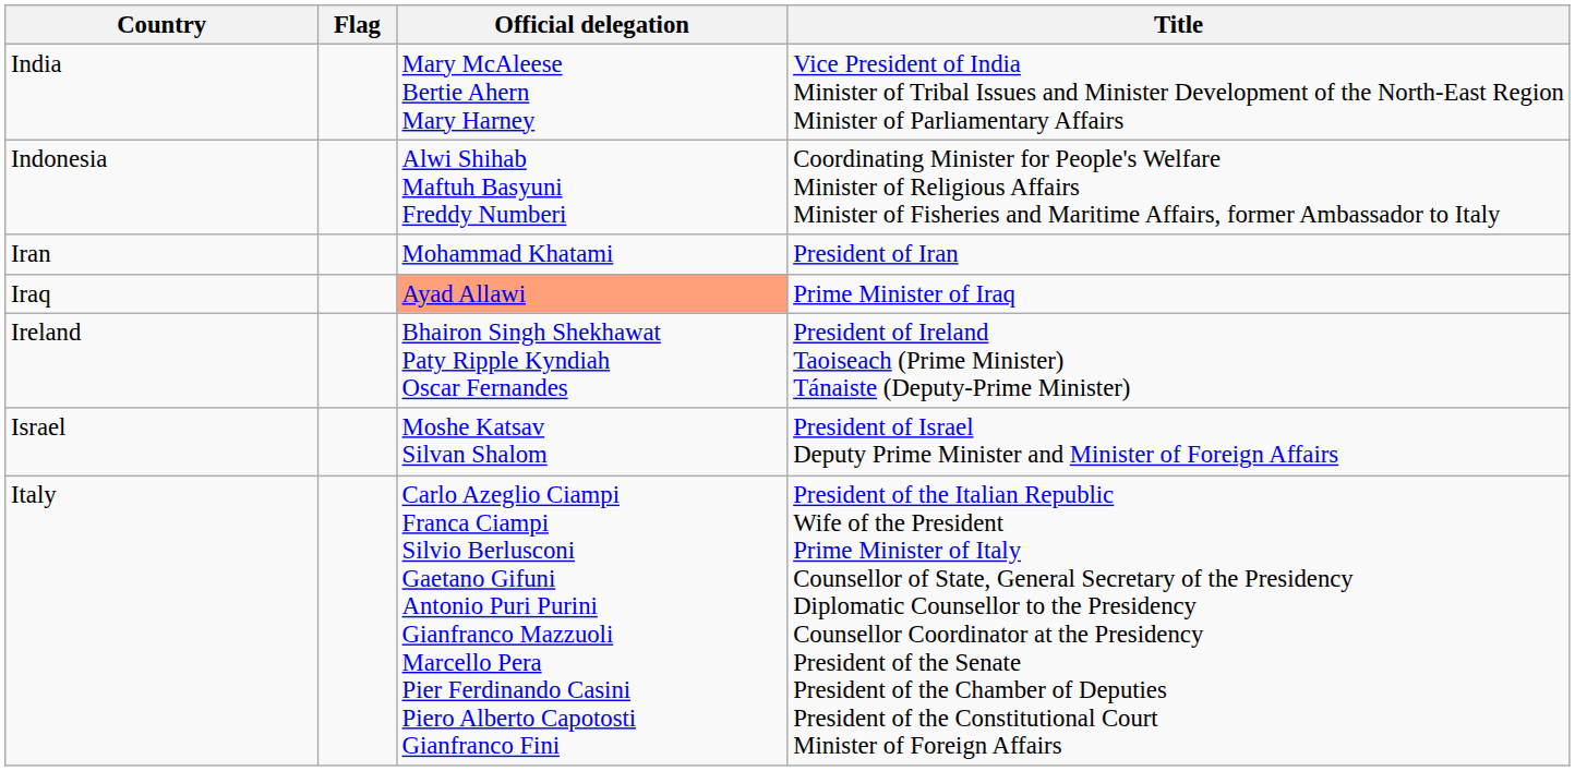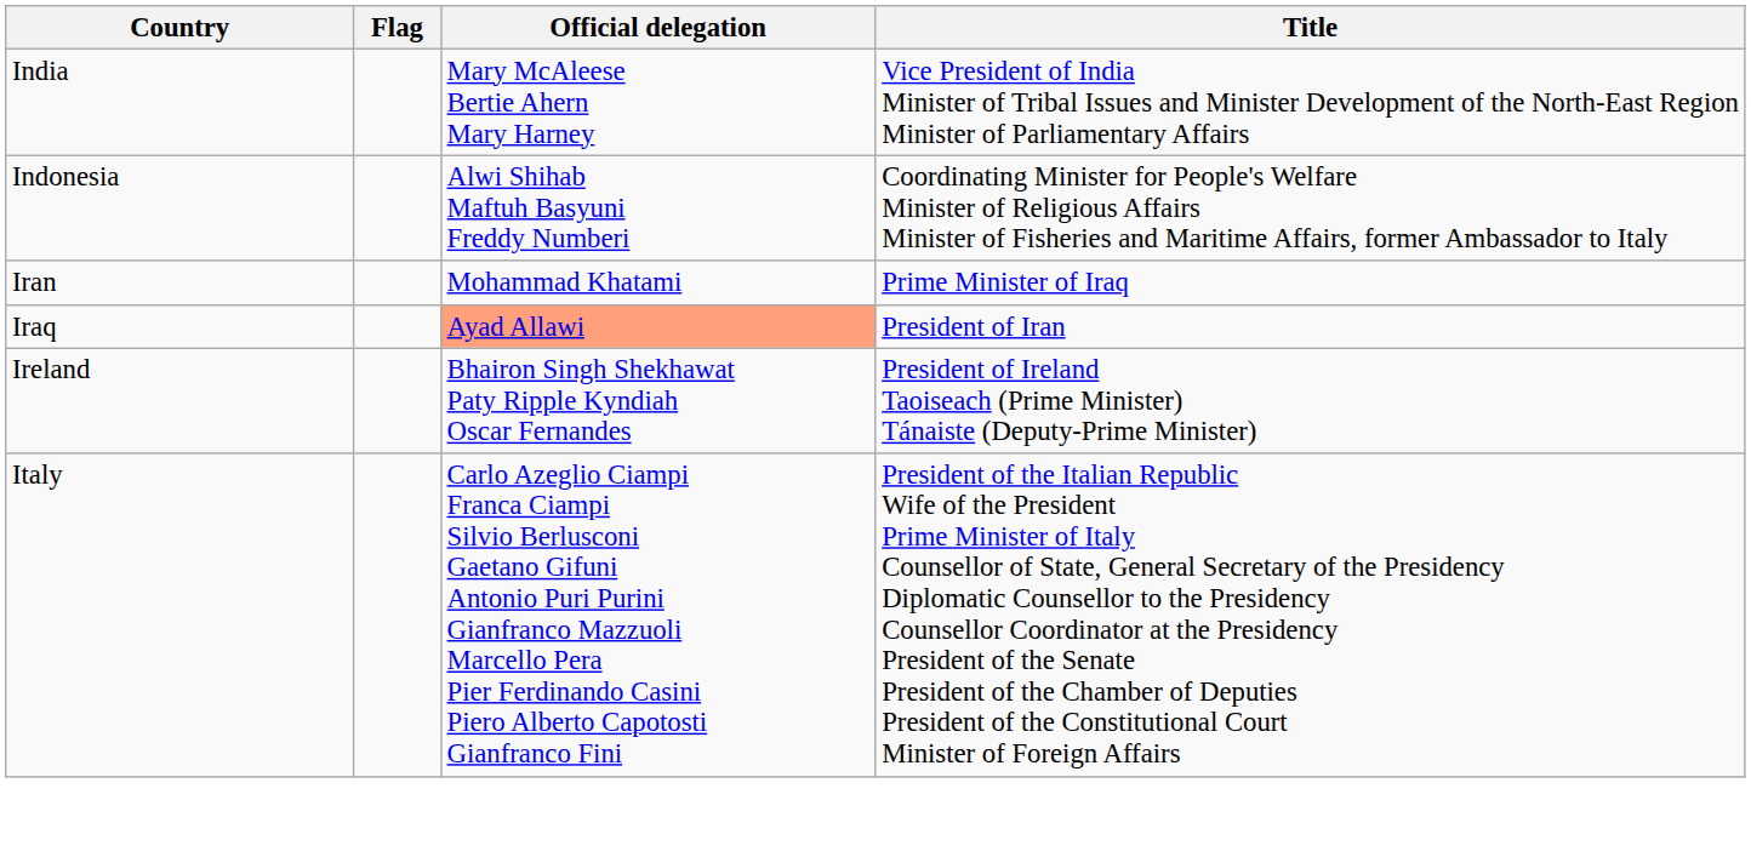Iran | Title: President of Iran -> Prime Minister of Iraq
Iraq | Title: Prime Minister of Iraq -> President of Iran
- row: Israel | Moshe Katsav Silvan Shalom | President of Israel Deputy Prime Minister and Minister of Foreign Affairs
